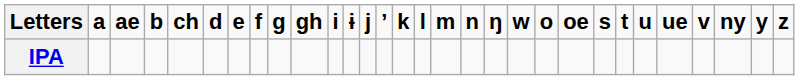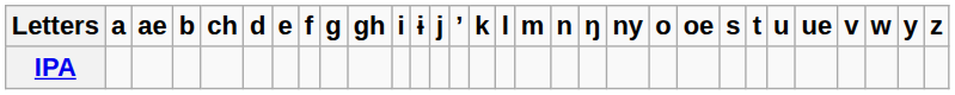columns swapped: ny <-> w
